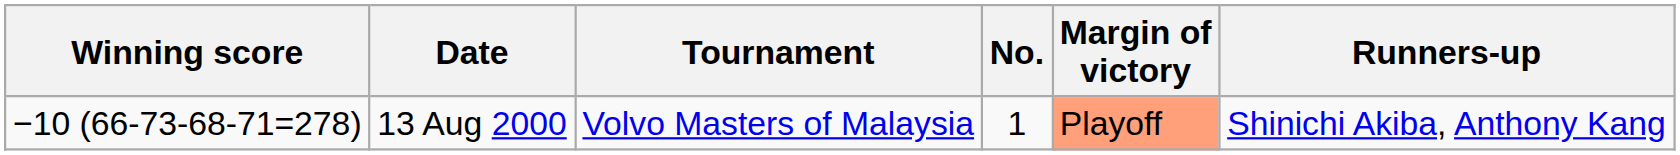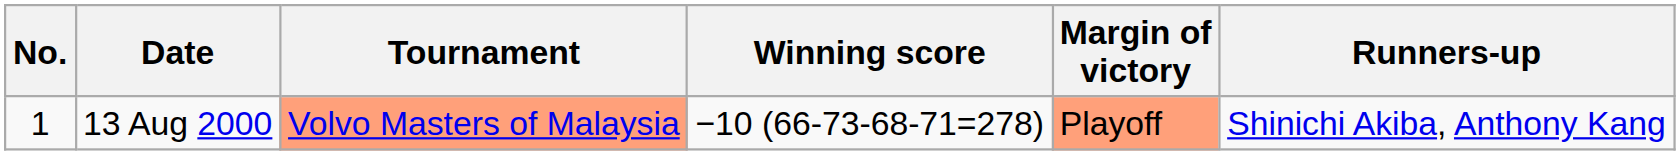columns swapped: No. <-> Winning score
13 Aug 2000 | Tournament: no background -> lightsalmon background
